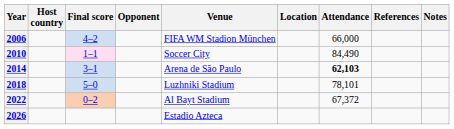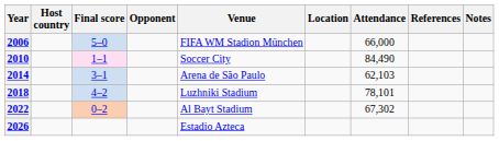2006 | Final score: 4–2 -> 5–0
2014 | Attendance: bold -> normal
2018 | Final score: 5–0 -> 4–2
2022 | Attendance: 67,372 -> 67,302
